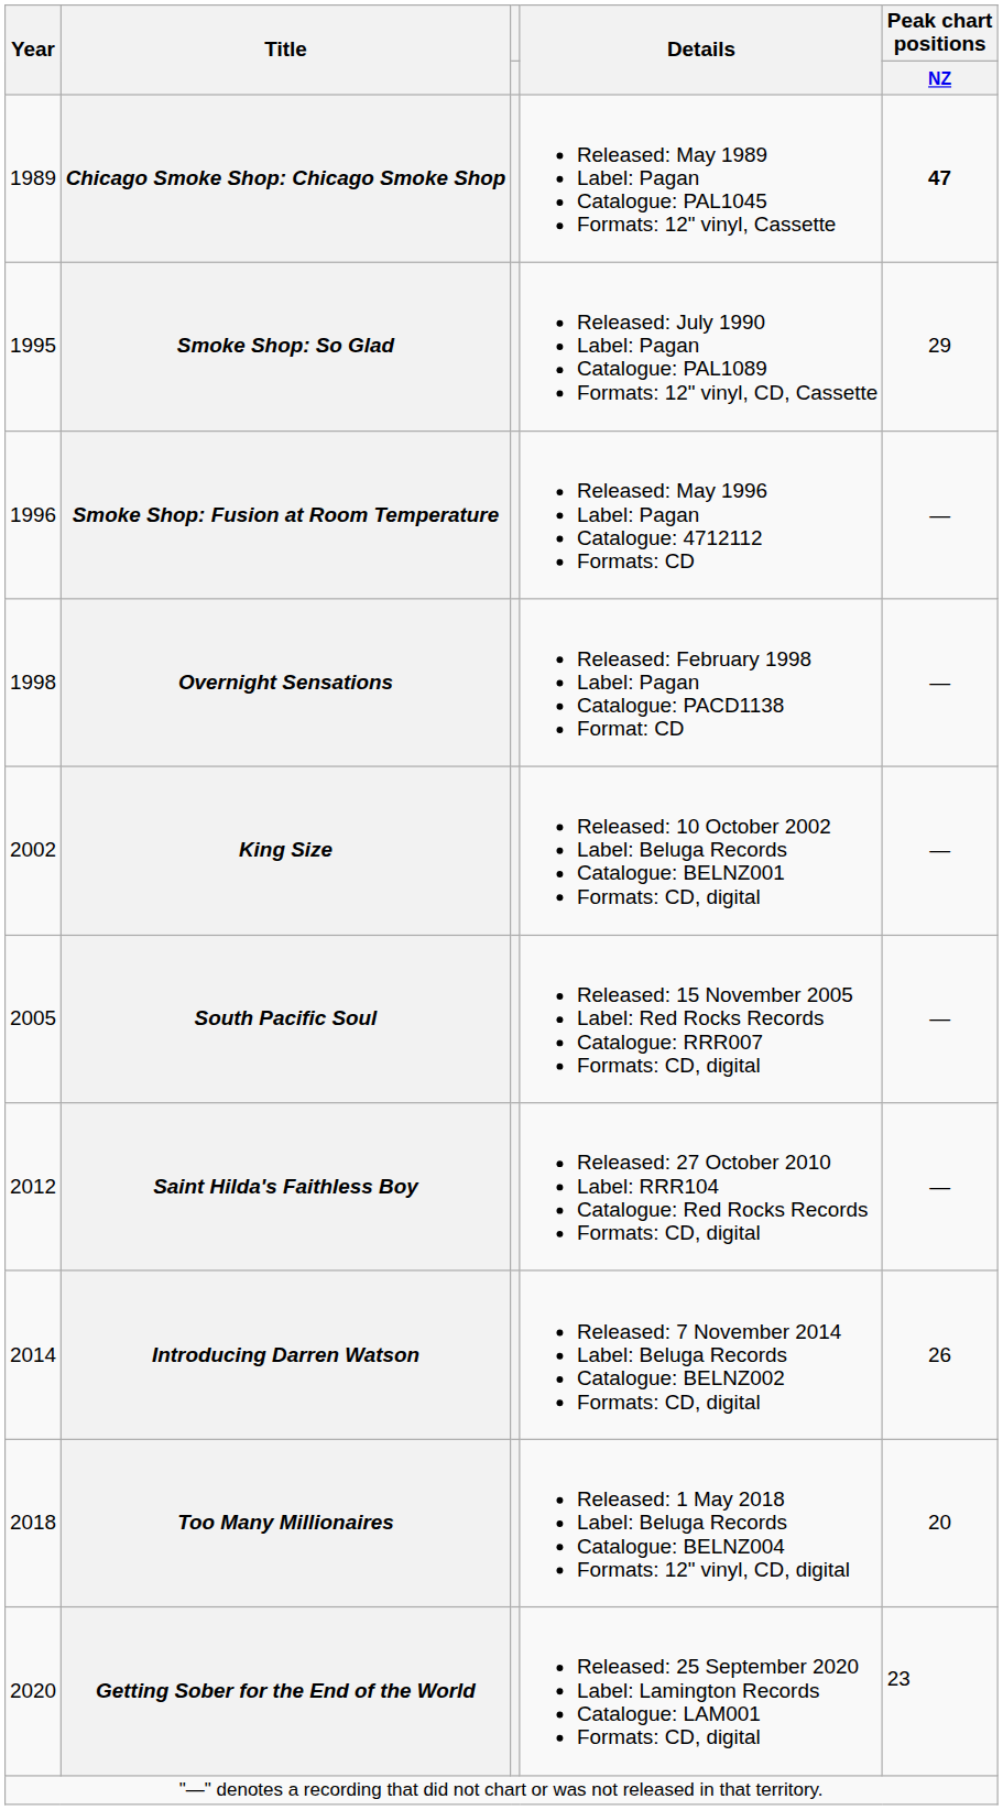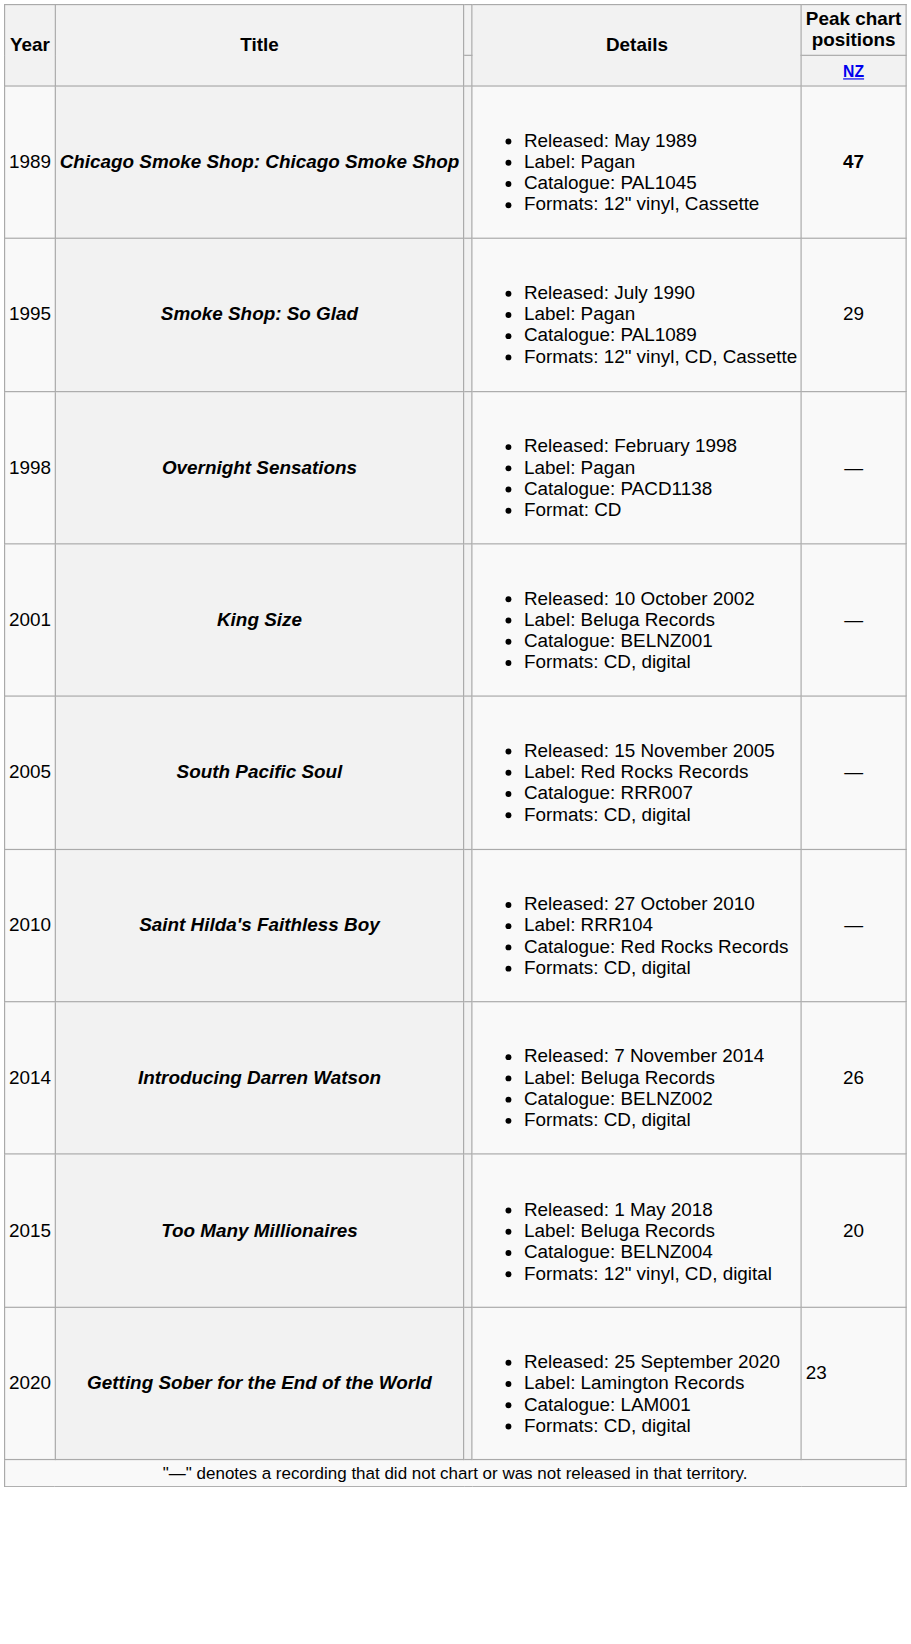- row: 1996 | Smoke Shop: Fusion at Room Temperature | Released: May 1996 Label: Pagan Catalogue: 4712112 Formats: CD | —
King Size | Year: 2002 -> 2001
Saint Hilda's Faithless Boy | Year: 2012 -> 2010
Too Many Millionaires | Year: 2018 -> 2015
